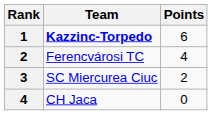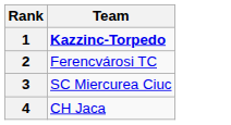- column: Points | 6 | 4 | 2 | 0
